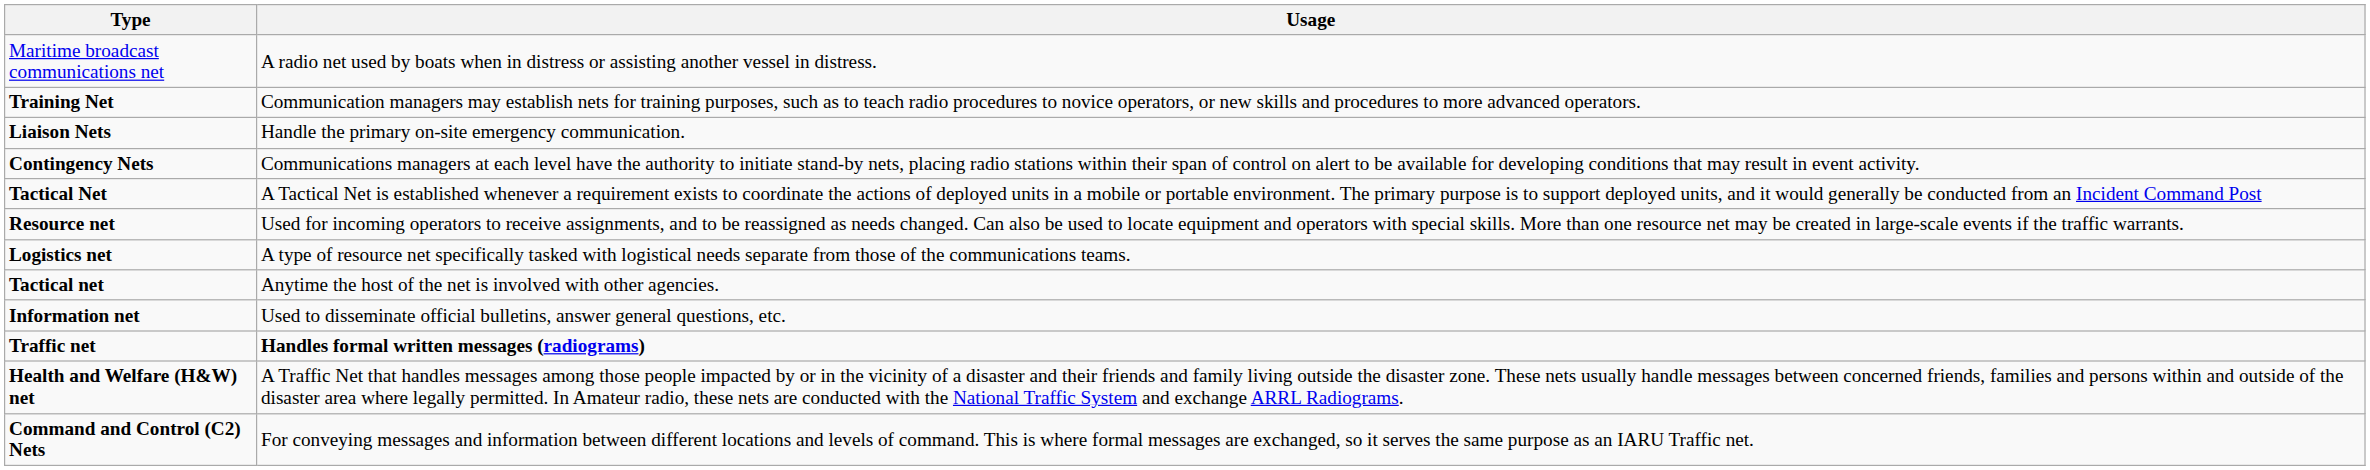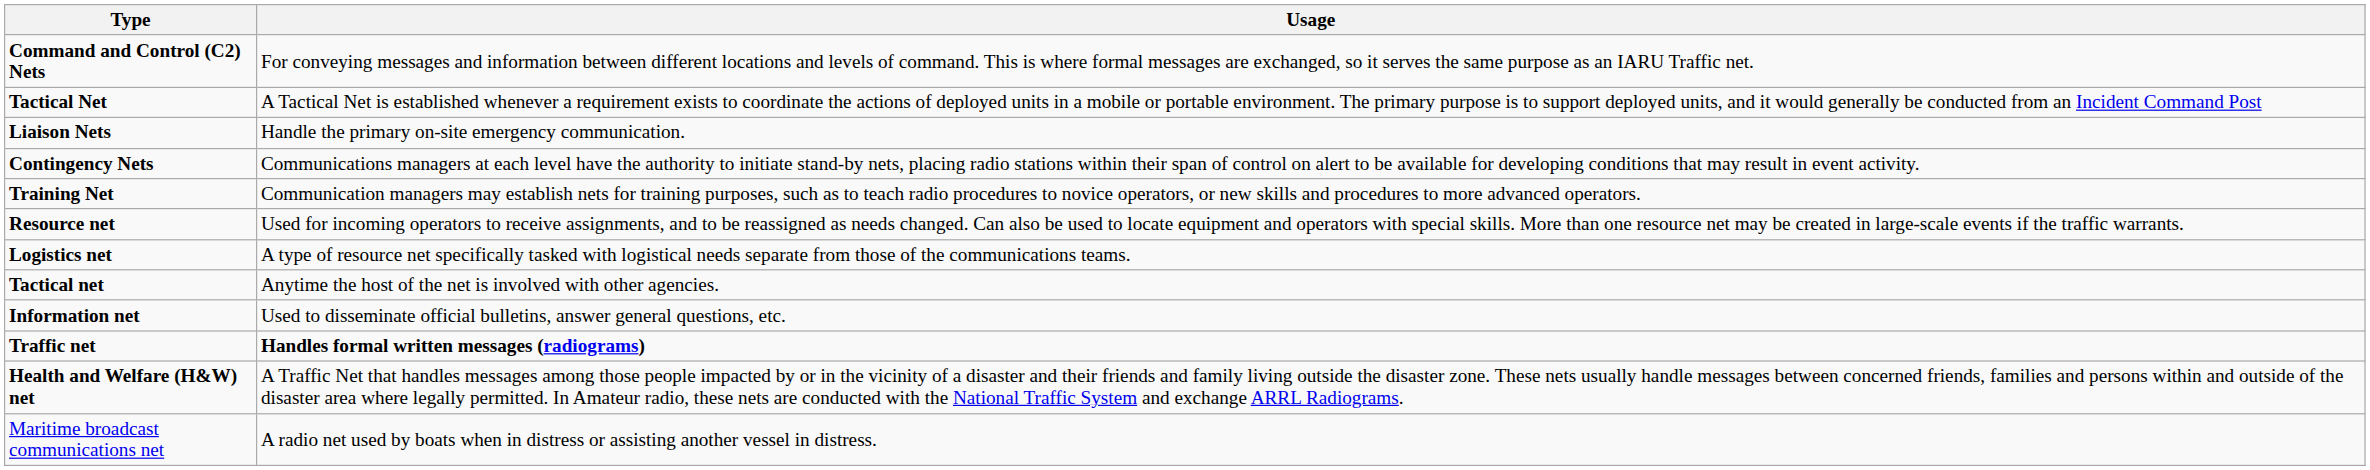rows swapped: Command and Control (C2) Nets <-> Maritime broadcast communications net
rows swapped: Tactical Net <-> Training Net
